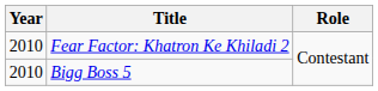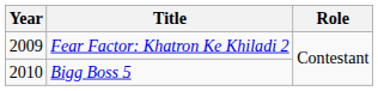Fear Factor: Khatron Ke Khiladi 2 | Year: 2010 -> 2009
